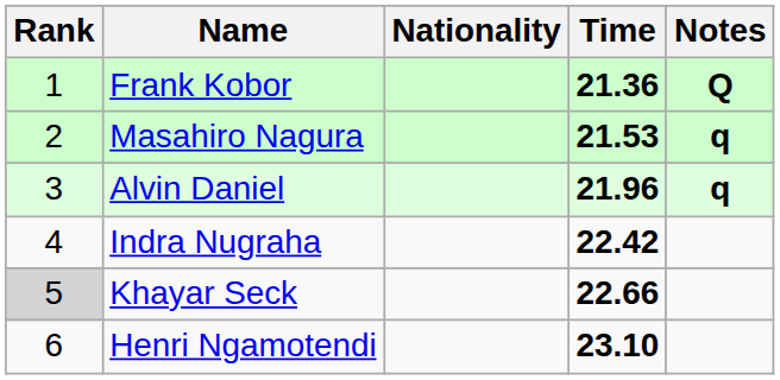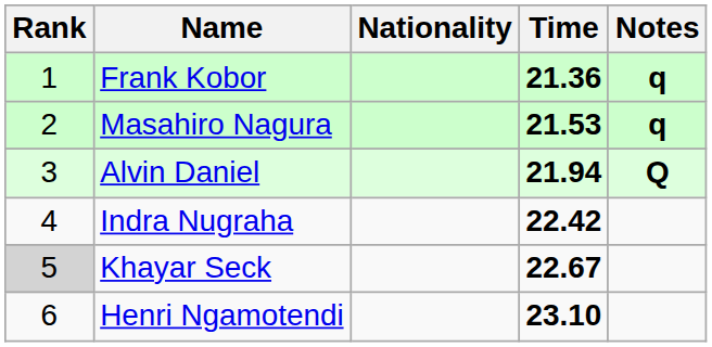Frank Kobor | Notes: Q -> q
Alvin Daniel | Time: 21.96 -> 21.94
Alvin Daniel | Notes: q -> Q
Khayar Seck | Time: 22.66 -> 22.67
